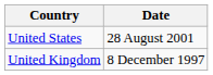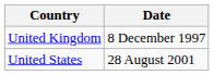rows swapped: United Kingdom <-> United States
